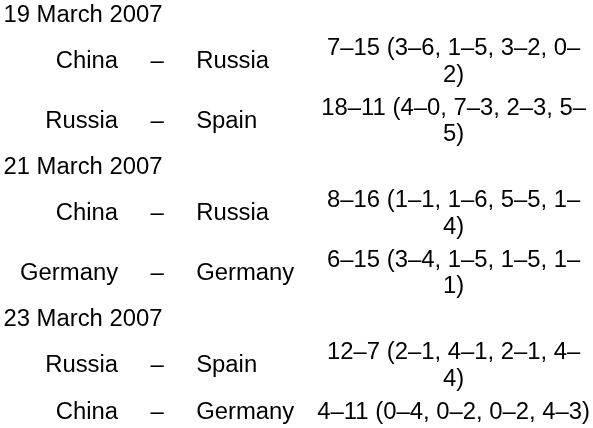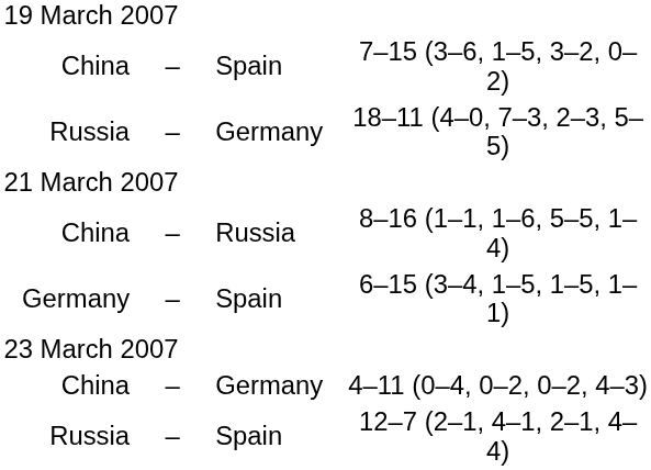7–15 (3–6, 1–5, 3–2, 0–2) | column 3: Russia -> Spain
18–11 (4–0, 7–3, 2–3, 5–5) | column 3: Spain -> Germany
6–15 (3–4, 1–5, 1–5, 1–1) | column 3: Germany -> Spain
rows swapped: 4–11 (0–4, 0–2, 0–2, 4–3) <-> 12–7 (2–1, 4–1, 2–1, 4–4)
